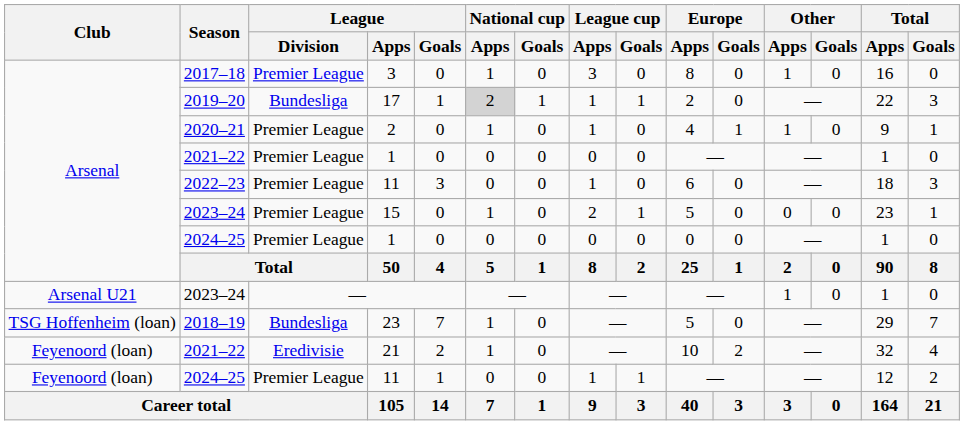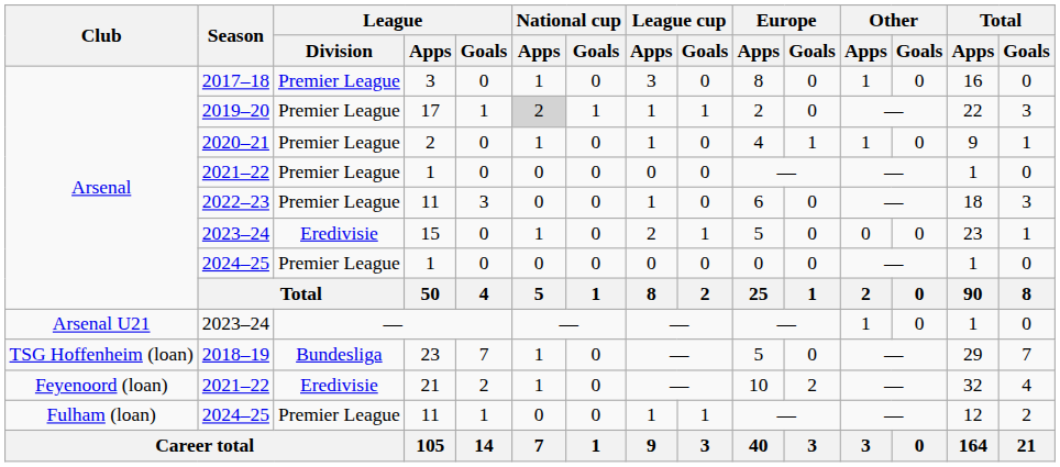17 | League / Division: Bundesliga -> Premier League
15 | League / Division: Premier League -> Eredivisie
2024–25 / 11 | Club: Feyenoord (loan) -> Fulham (loan)
